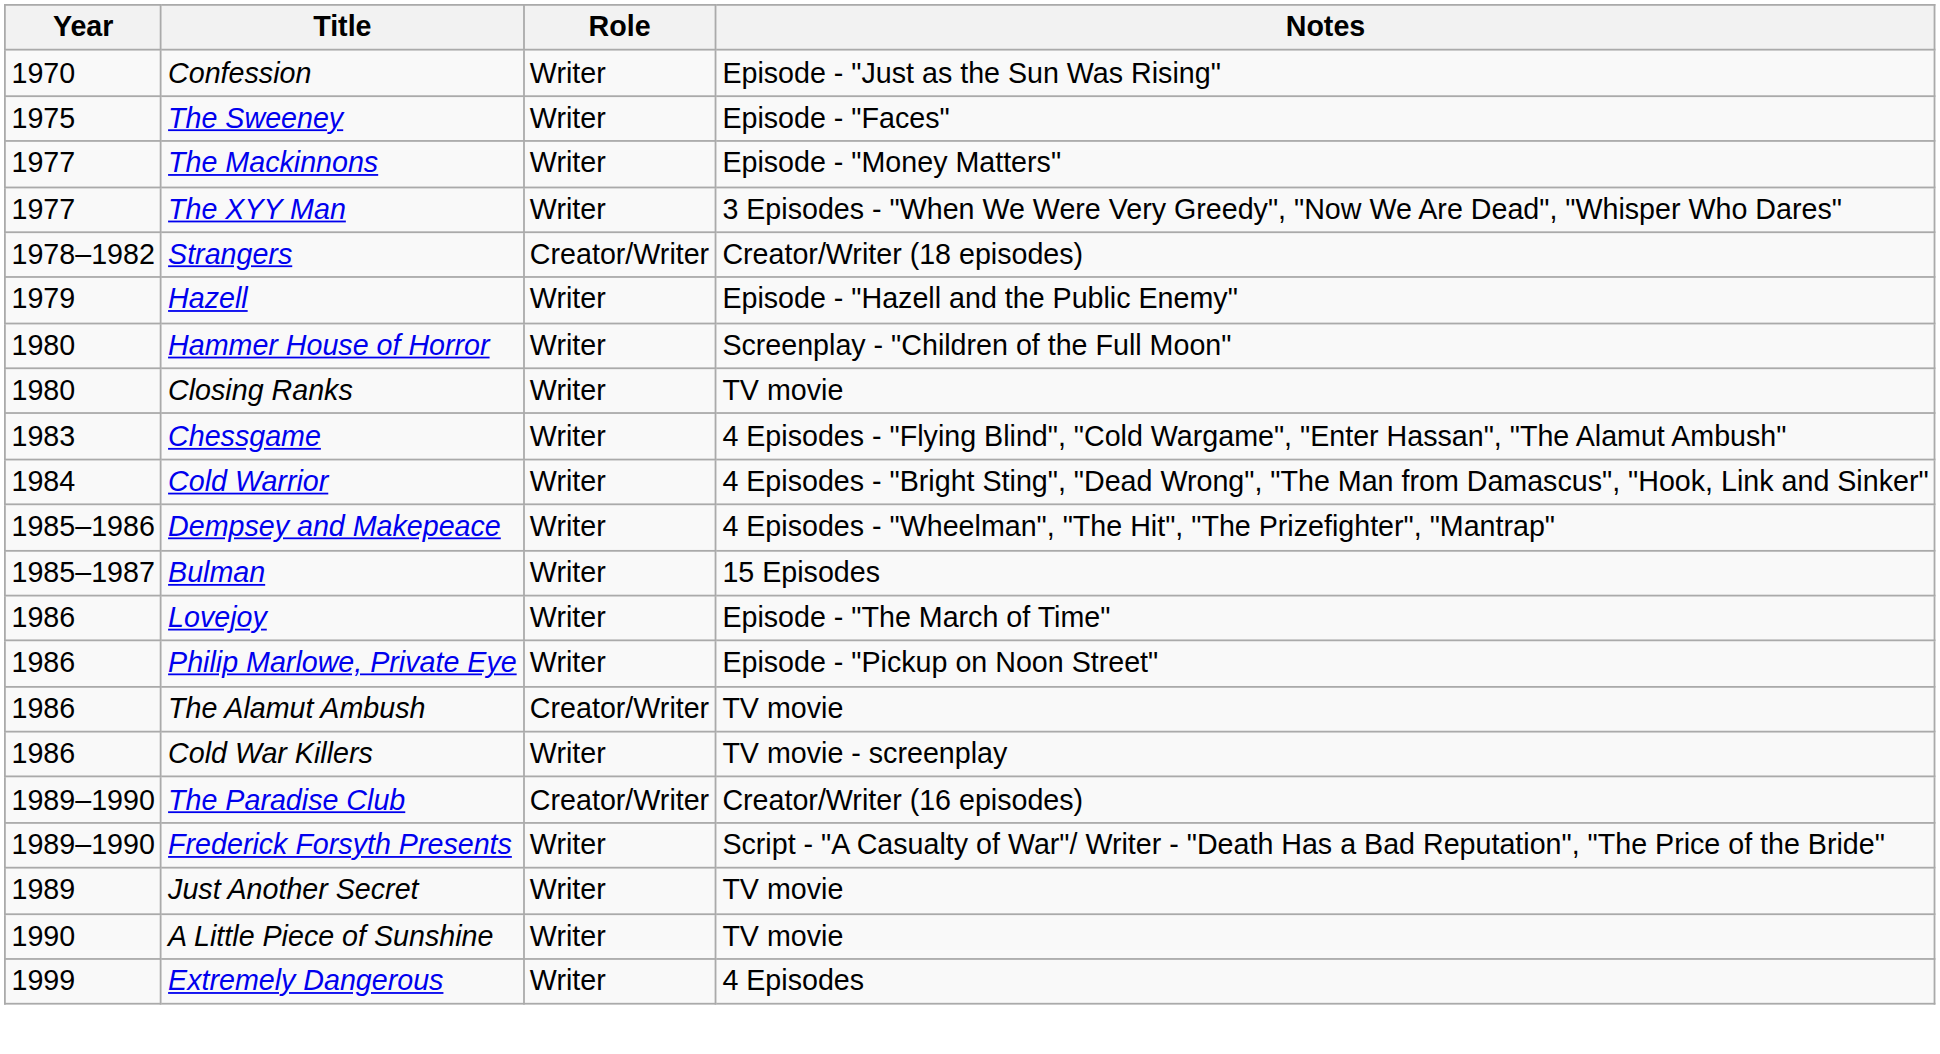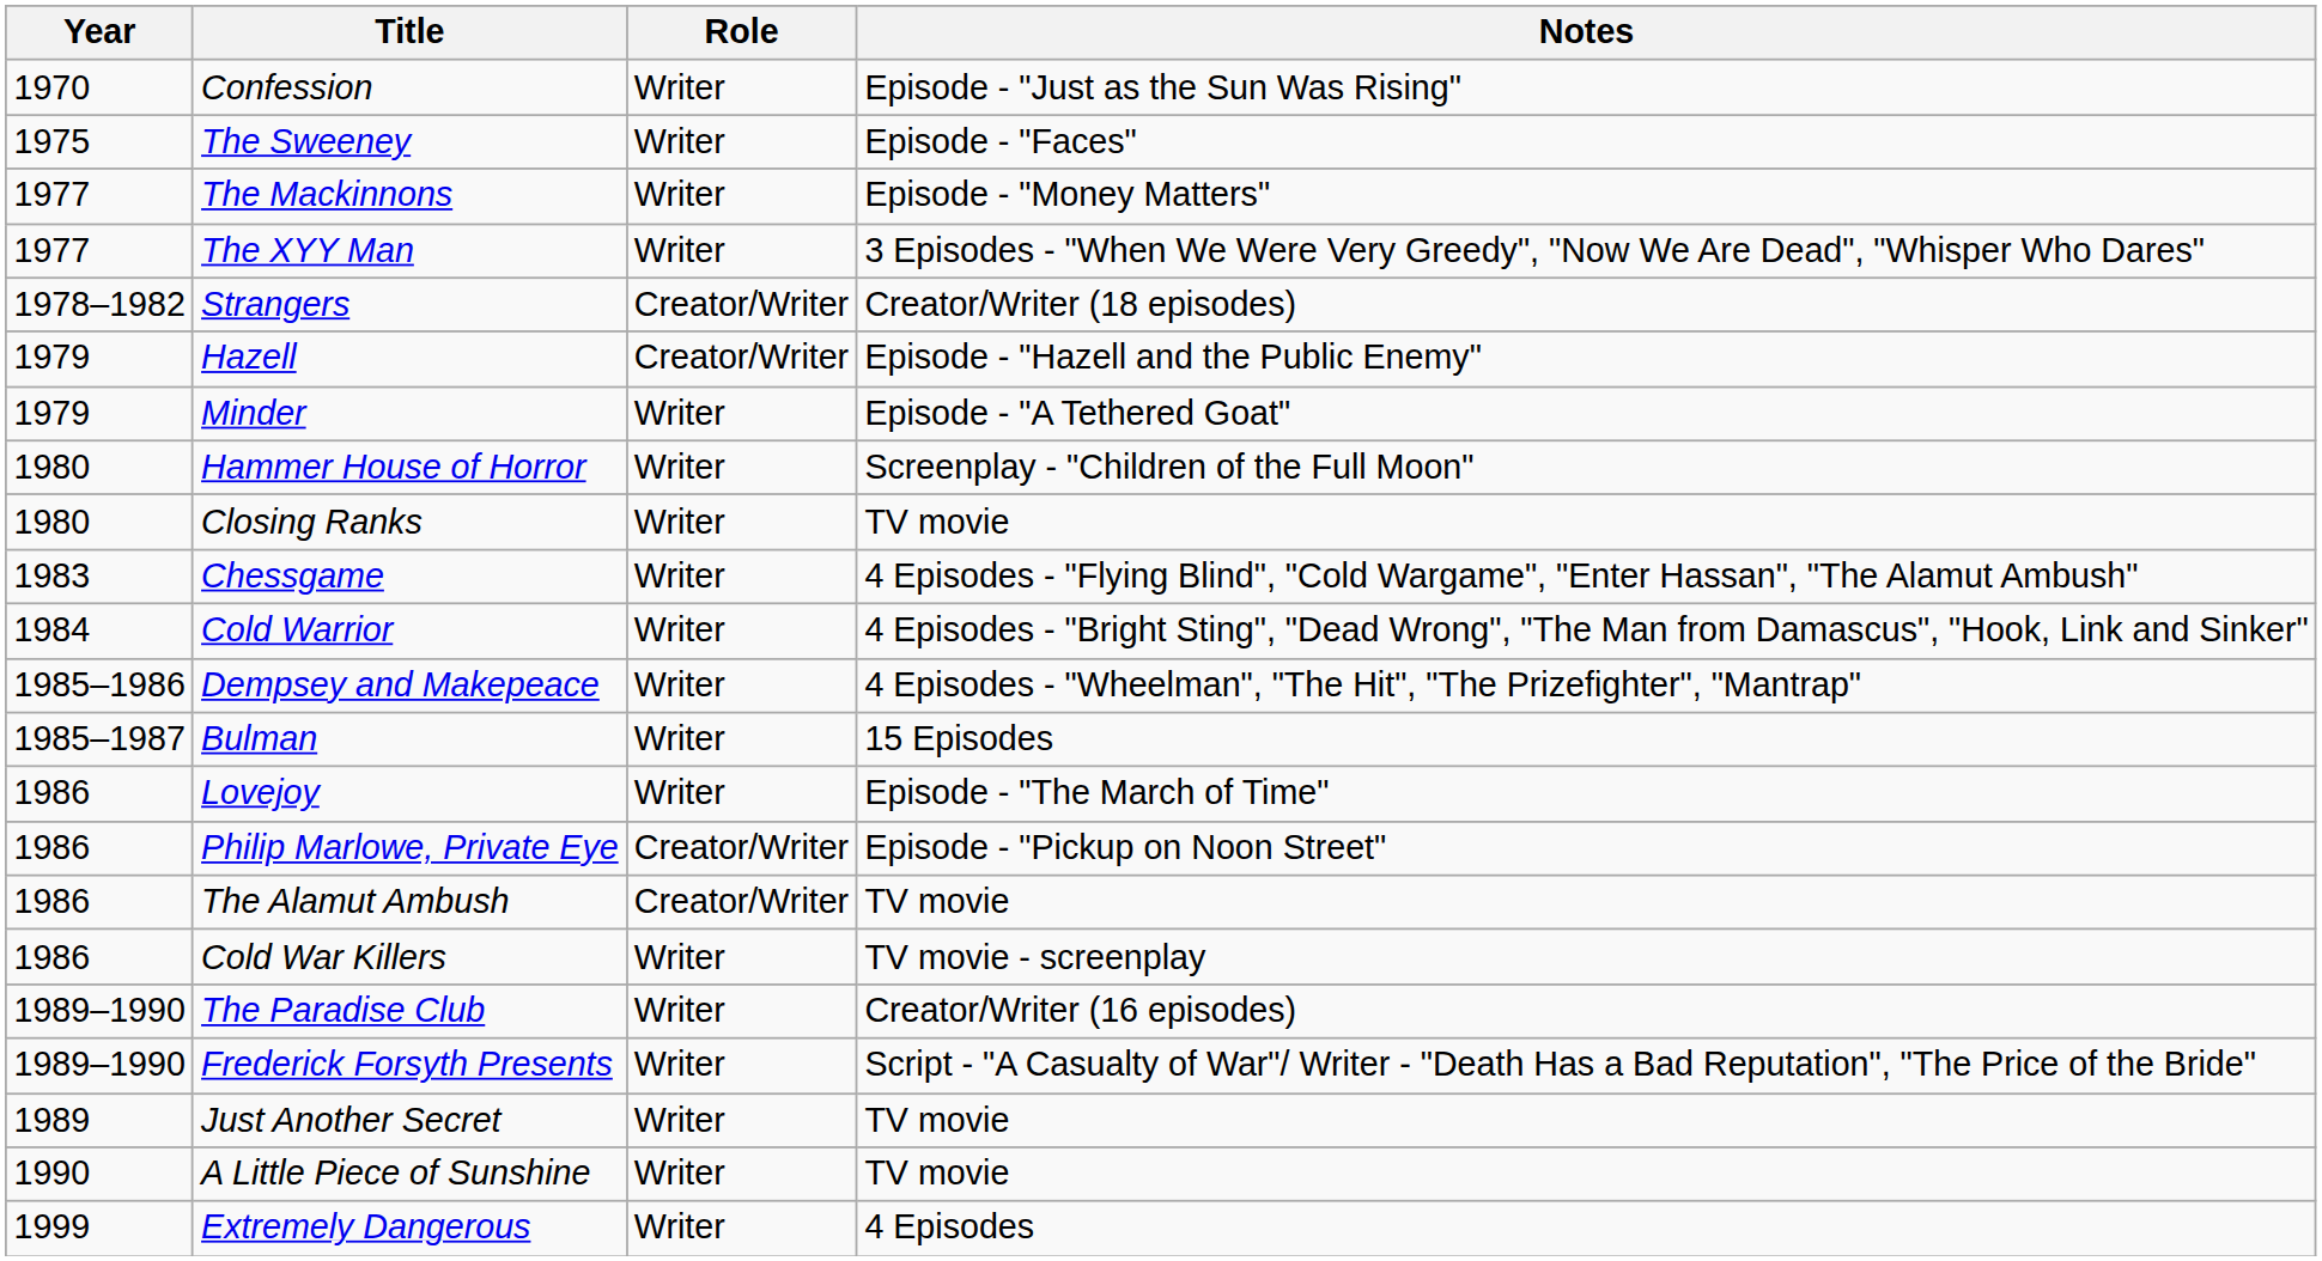Hazell | Role: Writer -> Creator/Writer
+ row: 1979 | Minder | Writer | Episode - "A Tethered Goat"
Philip Marlowe, Private Eye | Role: Writer -> Creator/Writer
The Paradise Club | Role: Creator/Writer -> Writer
